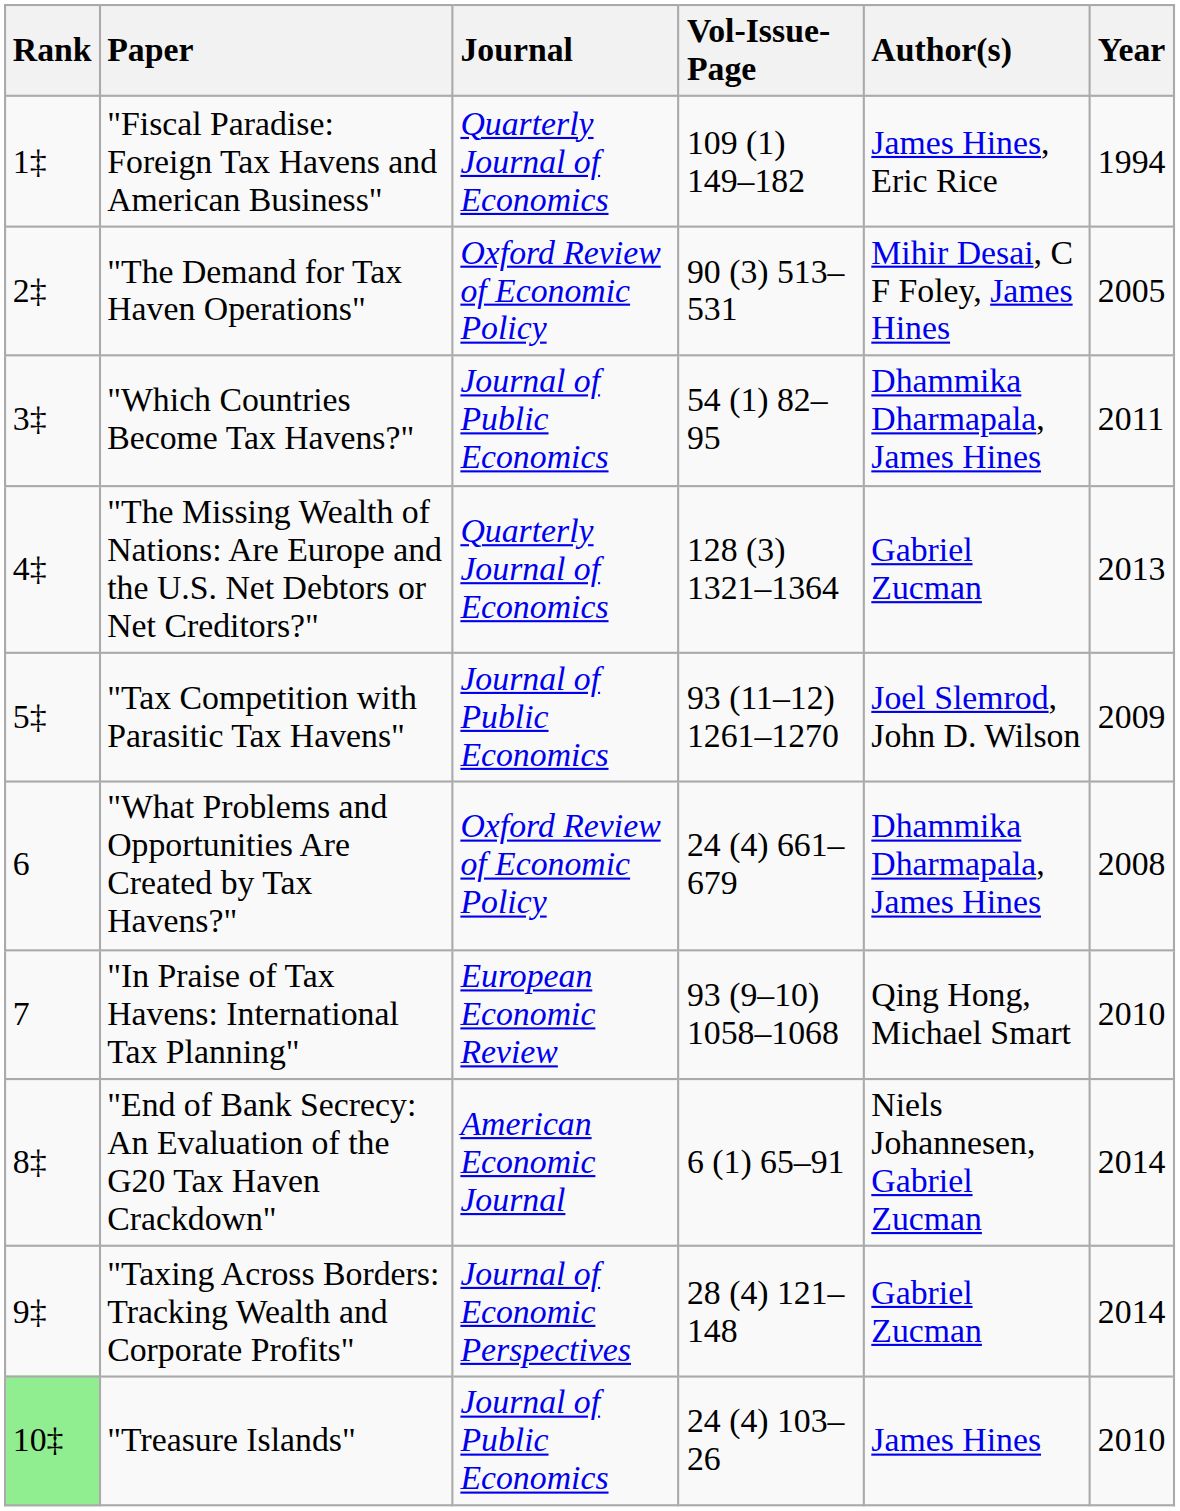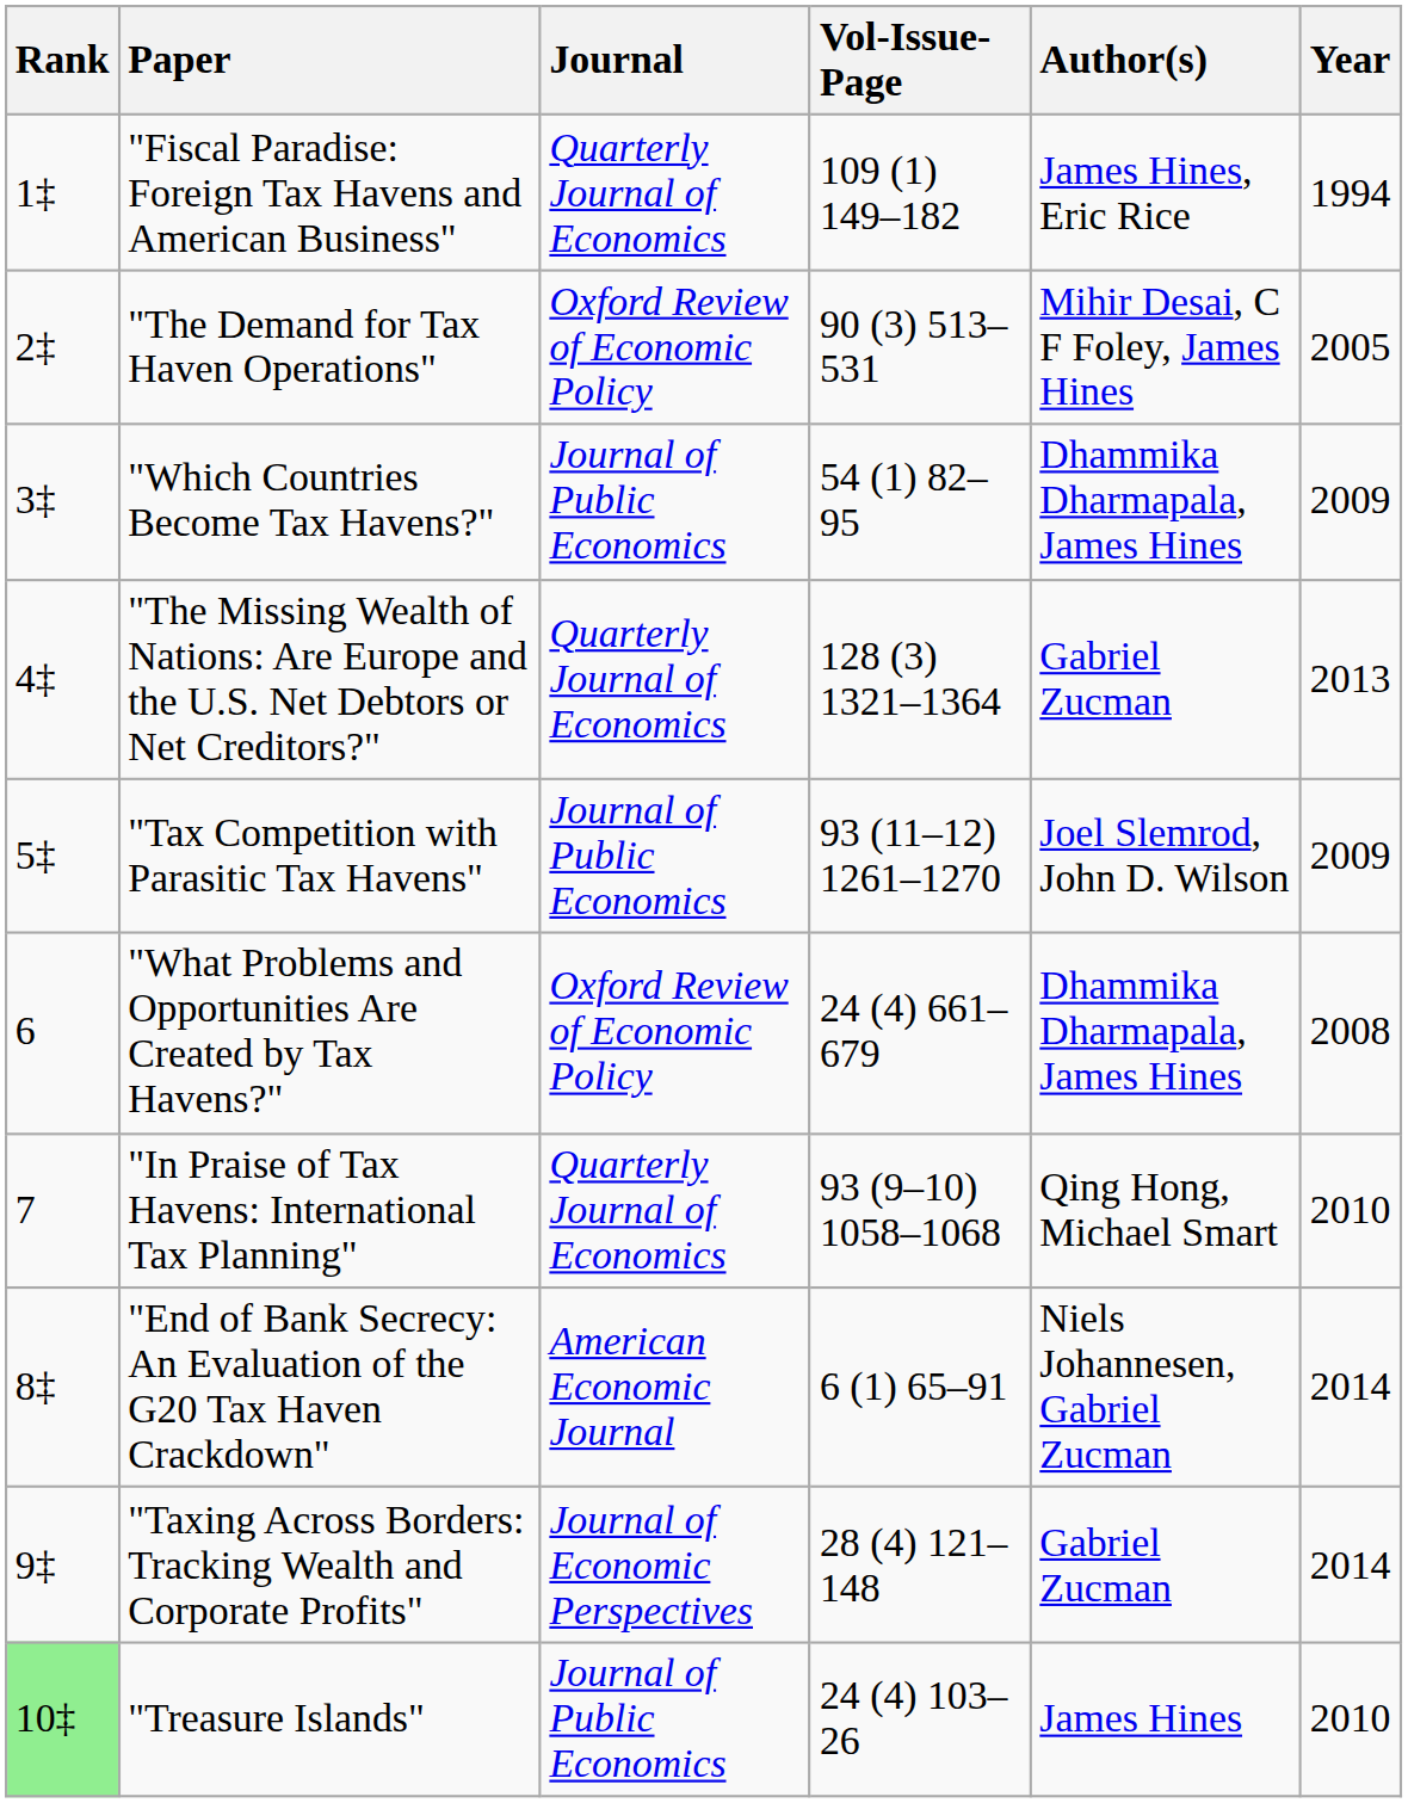"Which Countries Become Tax Havens?" | Year: 2011 -> 2009
"In Praise of Tax Havens: International Tax Planning" | Journal: European Economic Review -> Quarterly Journal of Economics
